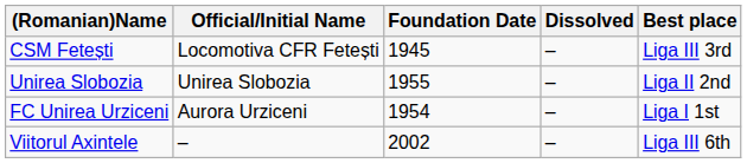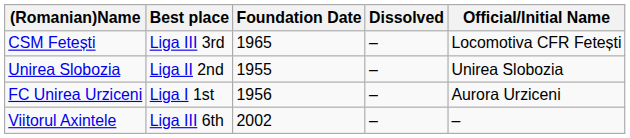columns swapped: Official/Initial Name <-> Best place
CSM Fetești | Foundation Date: 1945 -> 1965
FC Unirea Urziceni | Foundation Date: 1954 -> 1956
